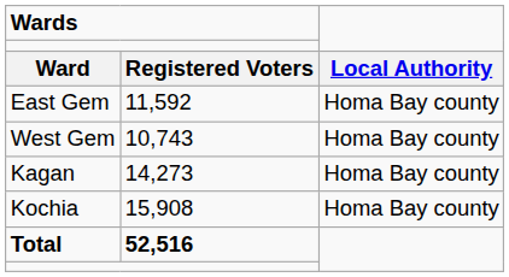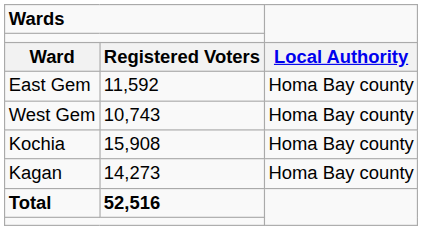rows swapped: Kagan <-> Kochia
